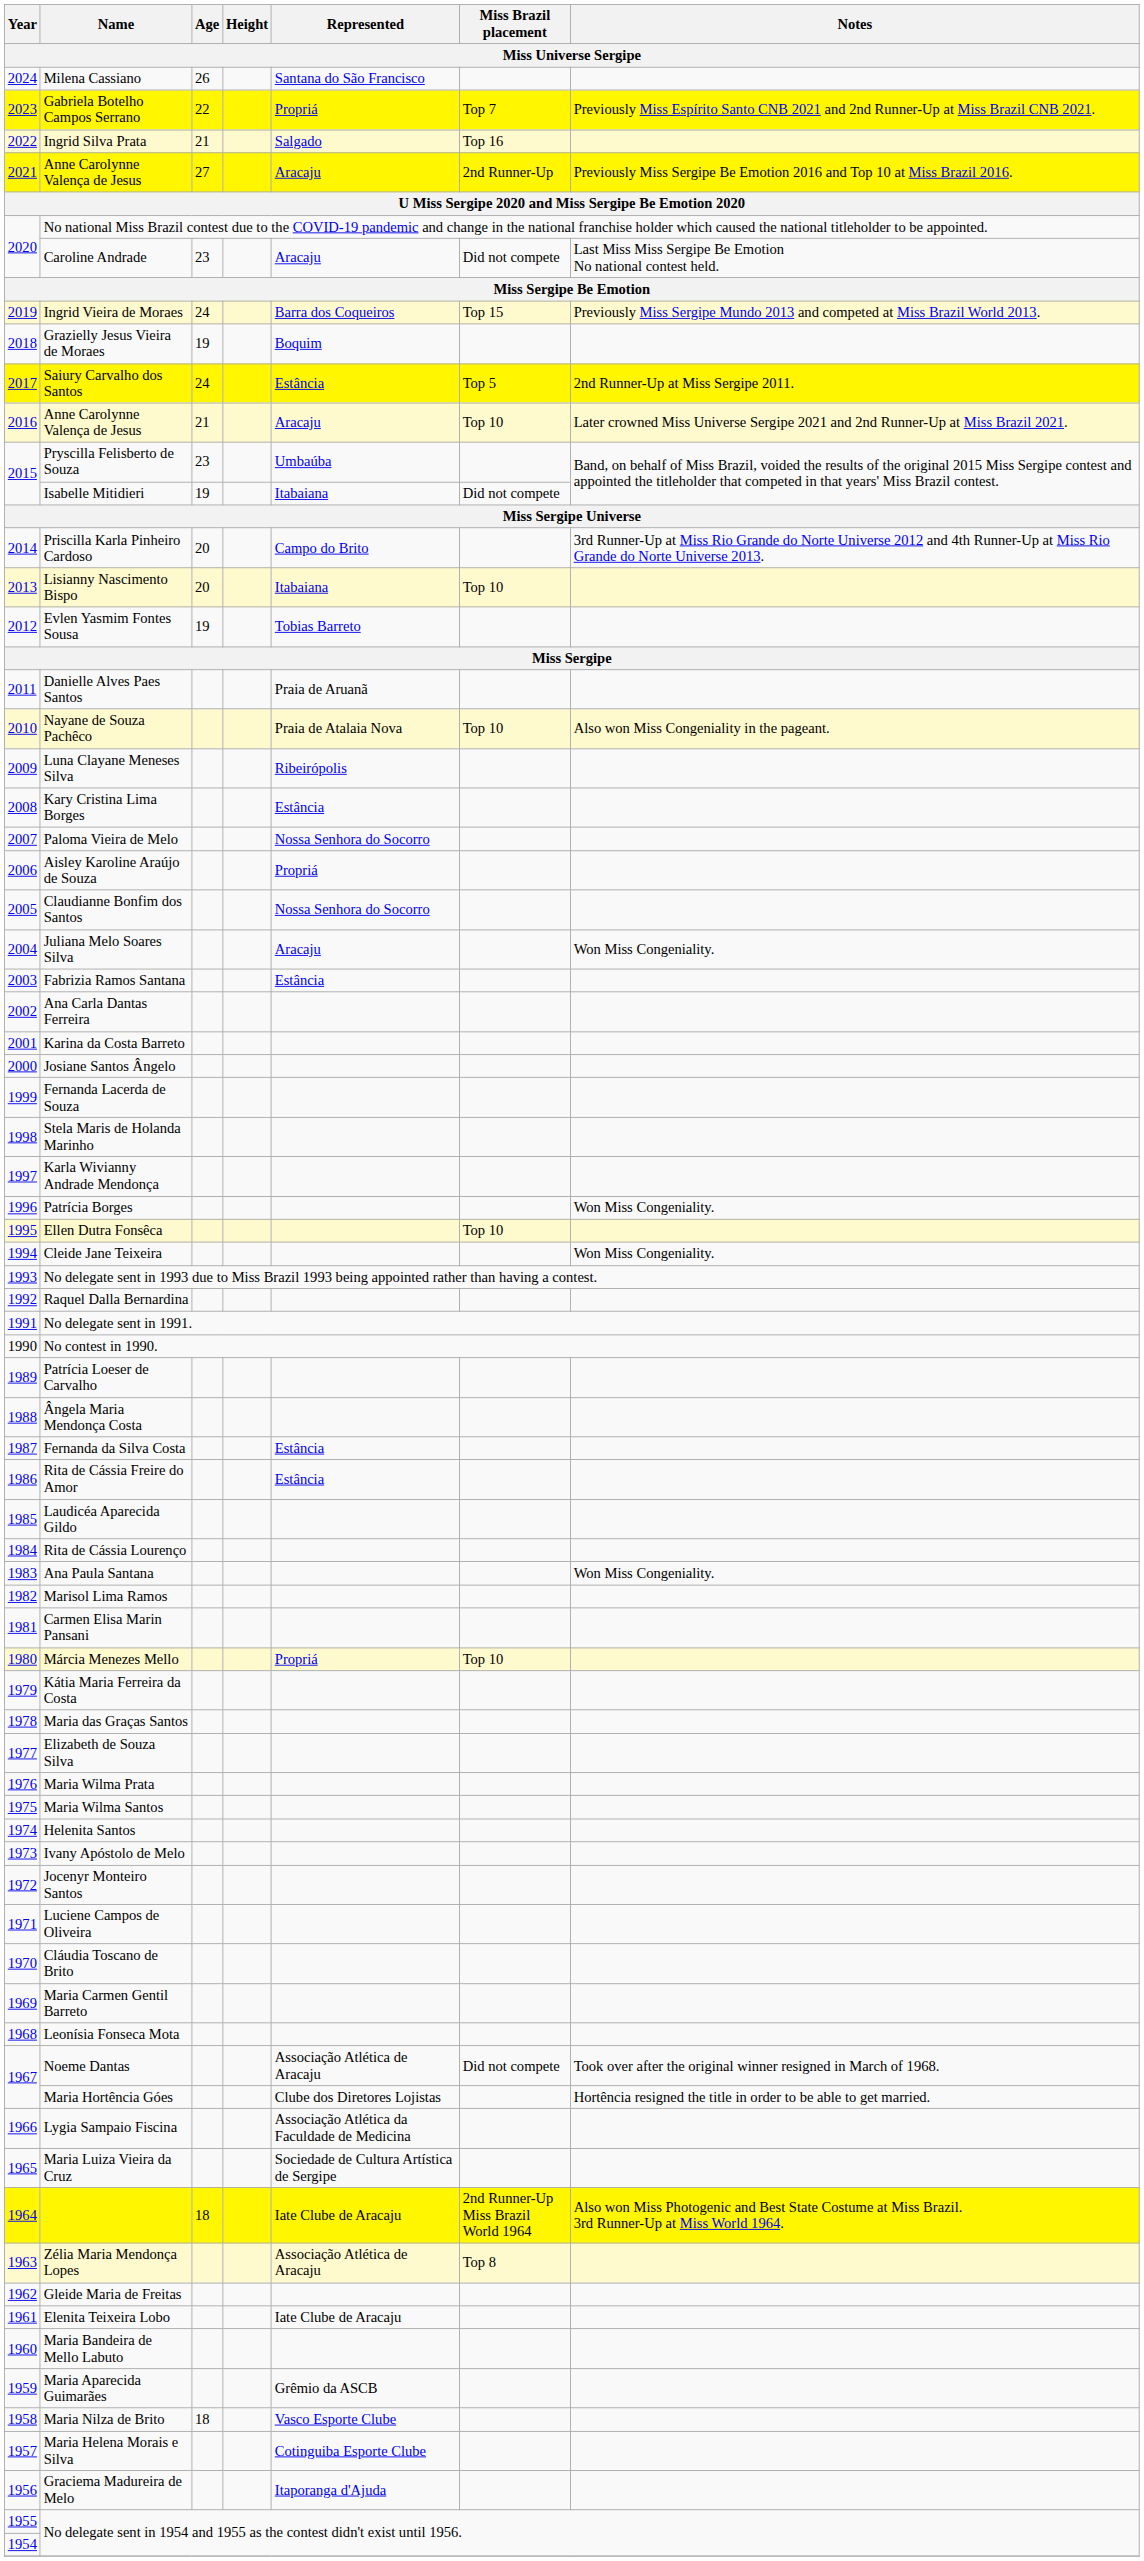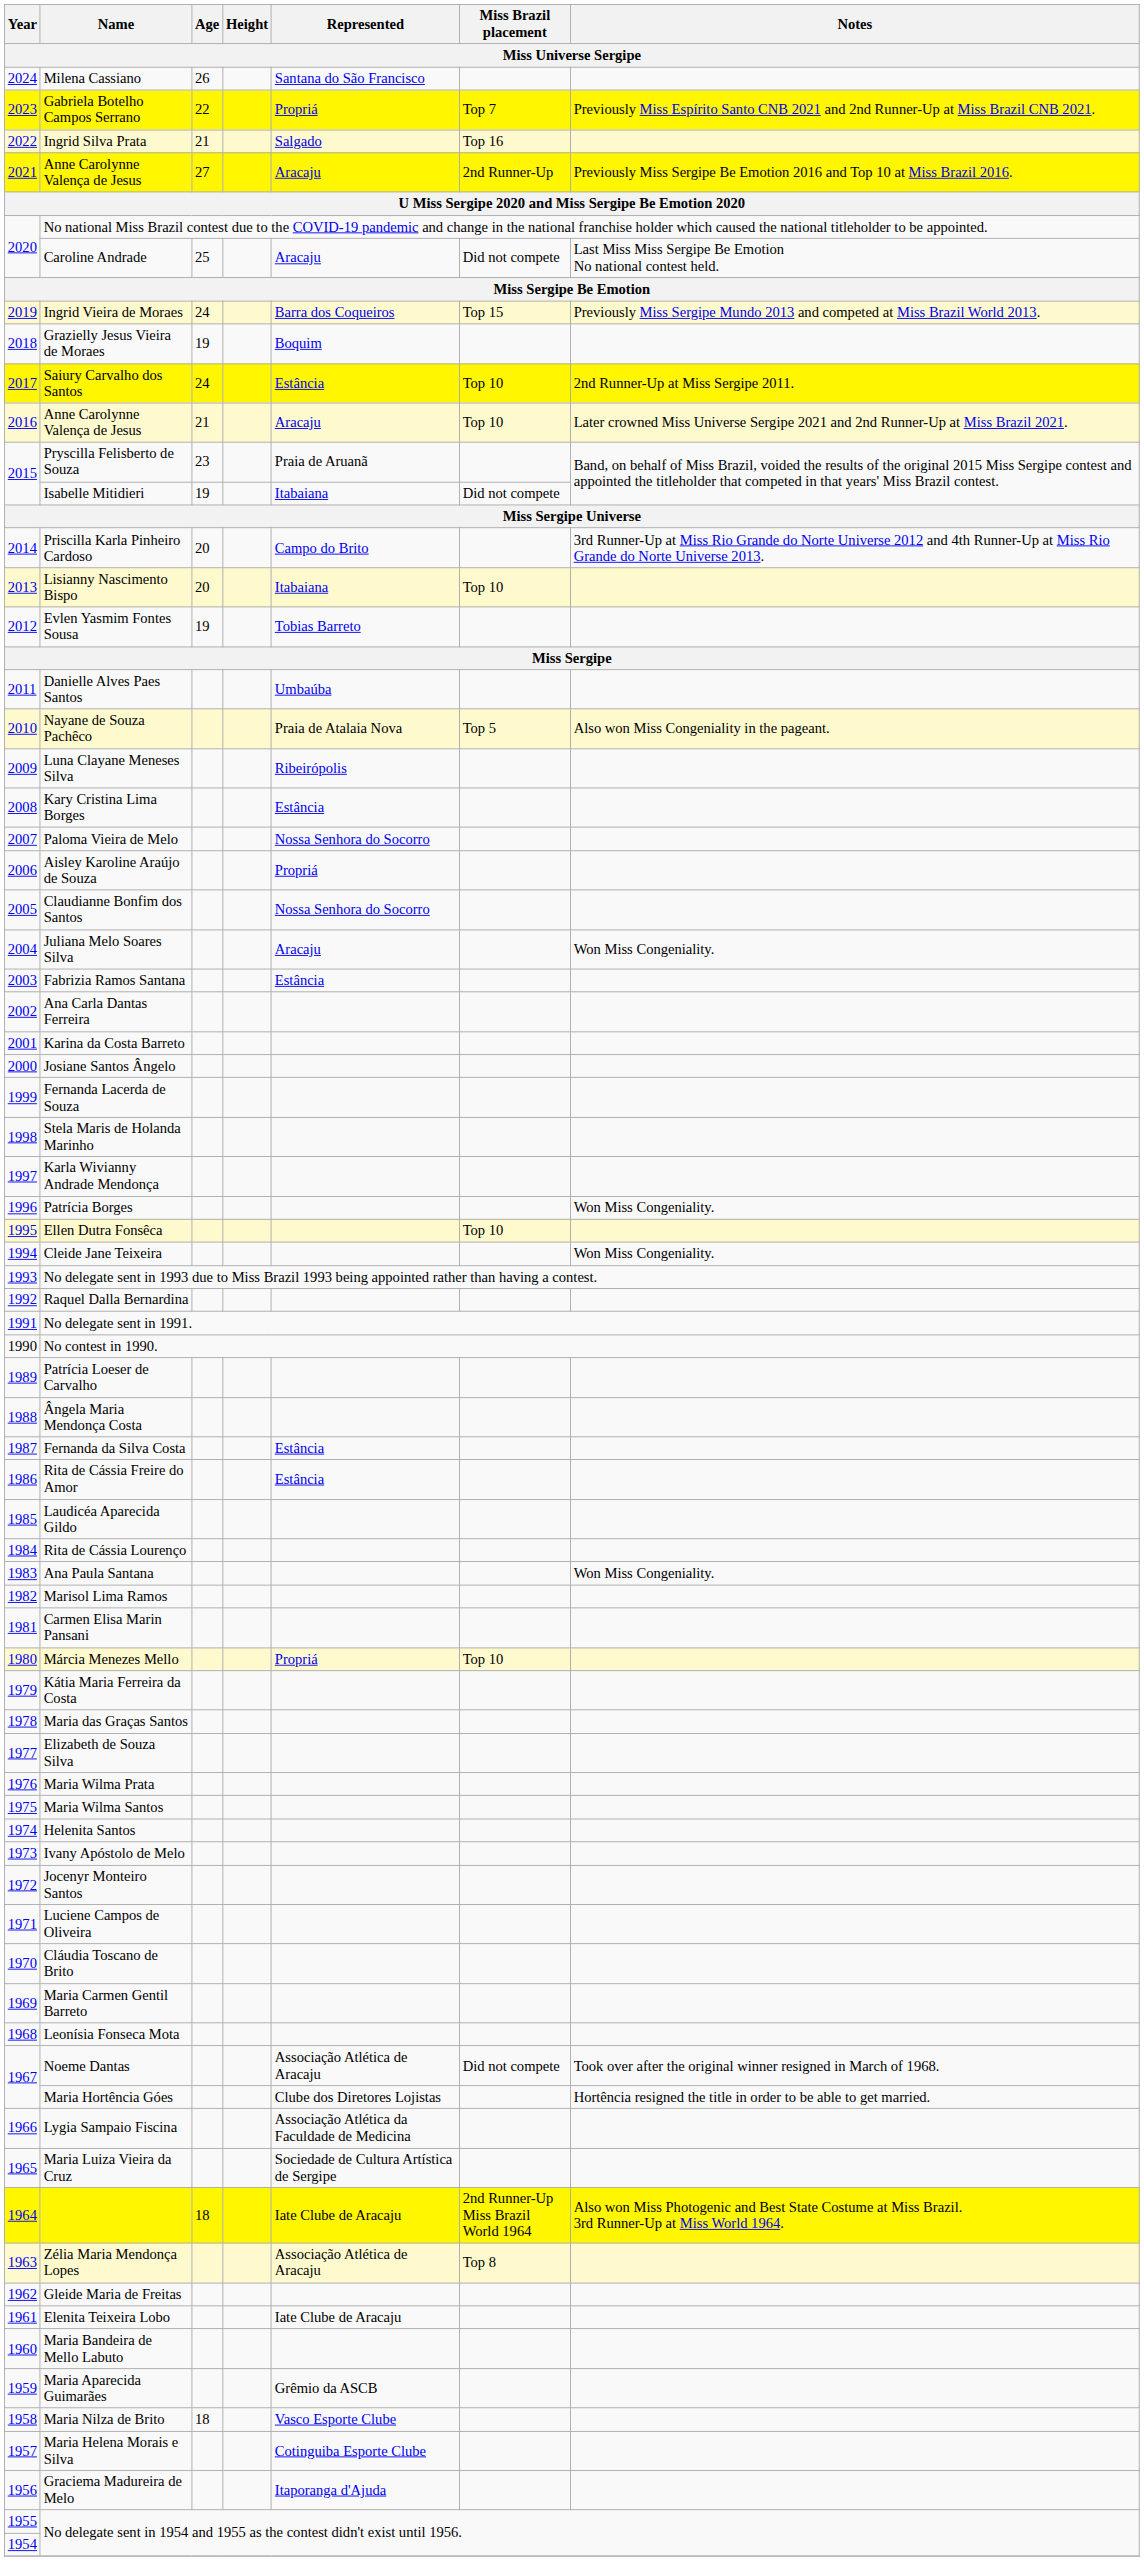Caroline Andrade | Age: 23 -> 25
Saiury Carvalho dos Santos | Miss Brazil placement: Top 5 -> Top 10
Pryscilla Felisberto de Souza | Represented: Umbaúba -> Praia de Aruanã
Danielle Alves Paes Santos | Represented: Praia de Aruanã -> Umbaúba
Nayane de Souza Pachêco | Miss Brazil placement: Top 10 -> Top 5
